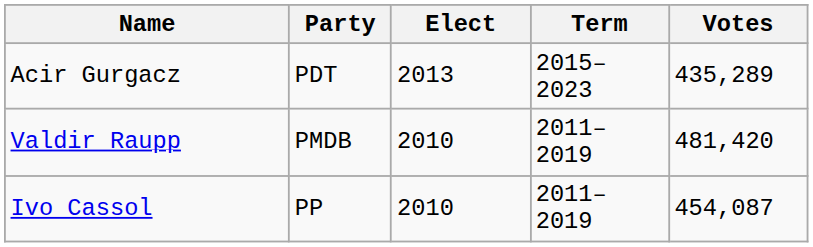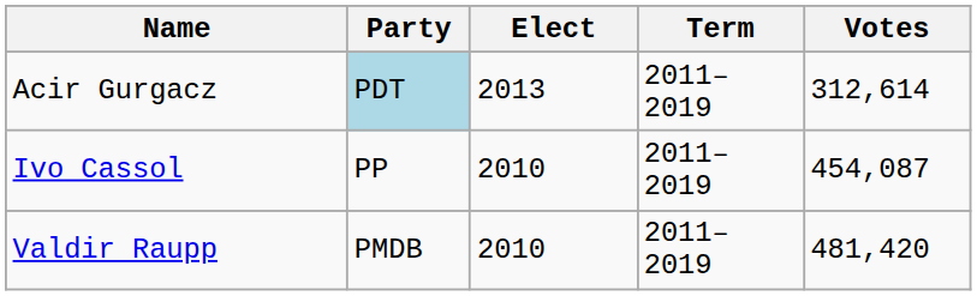Acir Gurgacz | Party: no background -> lightblue background
Acir Gurgacz | Term: 2015–2023 -> 2011–2019
Acir Gurgacz | Votes: 435,289 -> 312,614
rows swapped: Valdir Raupp <-> Ivo Cassol
